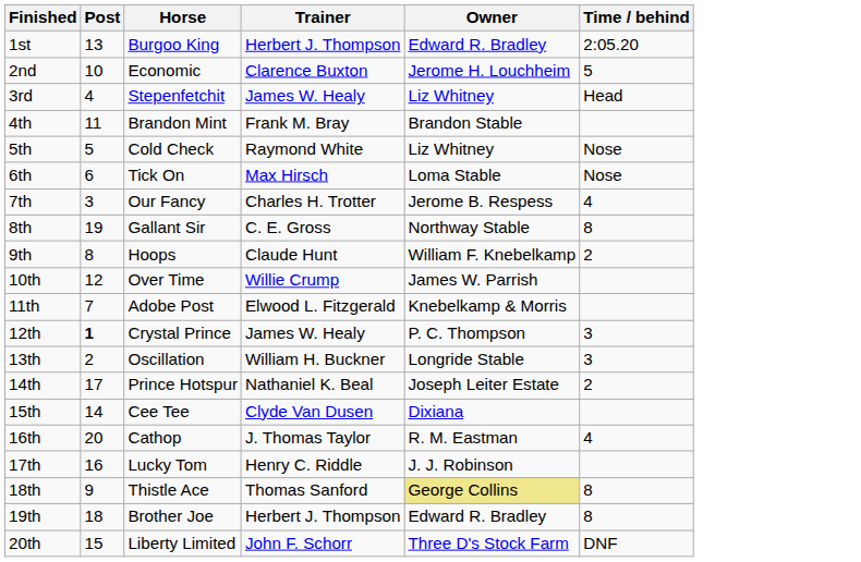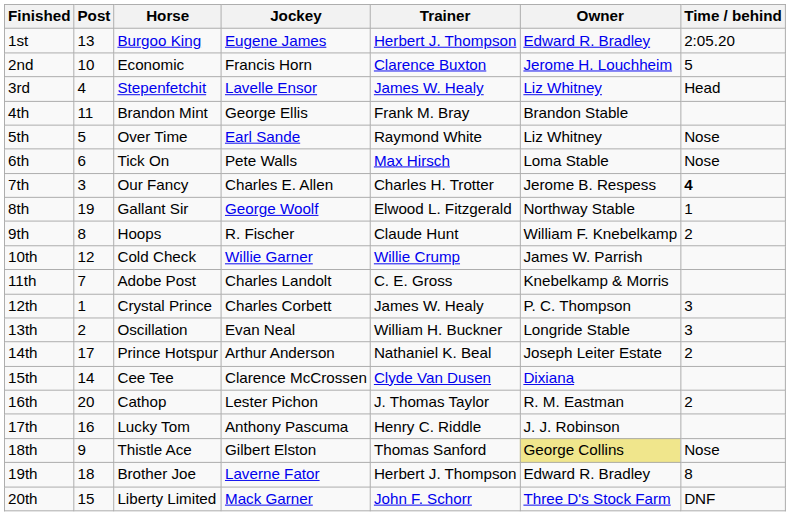+ column: Jockey | Eugene James | Francis Horn | Lavelle Ensor | George Ellis | Earl Sande | Pete Walls | Charles E. Allen | George Woolf | R. Fischer | Willie Garner | Charles Landolt | Charles Corbett | Evan Neal | Arthur Anderson | Clarence McCrossen | Lester Pichon | Anthony Pascuma | Gilbert Elston | Laverne Fator | Mack Garner
5th | Horse: Cold Check -> Over Time
7th | Time / behind: normal -> bold
8th | Trainer: C. E. Gross -> Elwood L. Fitzgerald
8th | Time / behind: 8 -> 1
10th | Horse: Over Time -> Cold Check
11th | Trainer: Elwood L. Fitzgerald -> C. E. Gross
12th | Post: bold -> normal
16th | Time / behind: 4 -> 2
18th | Time / behind: 8 -> Nose
